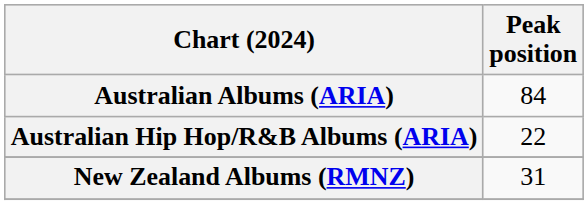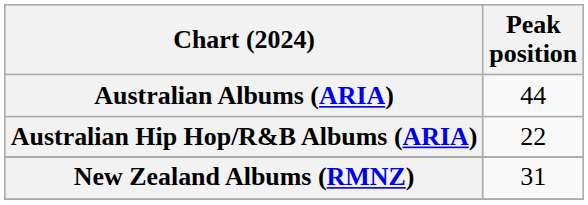Australian Albums (ARIA) | Peak position: 84 -> 44
